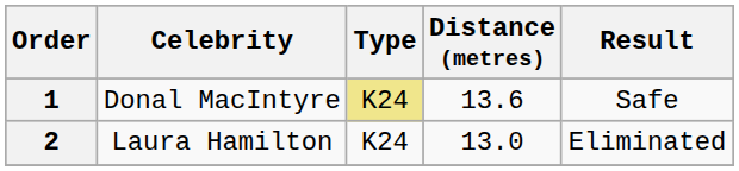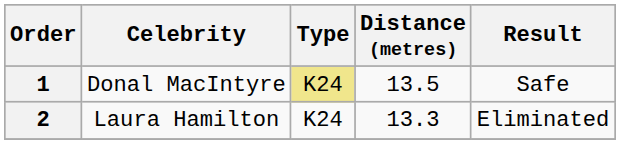1 | Distance (metres): 13.6 -> 13.5
2 | Distance (metres): 13.0 -> 13.3
